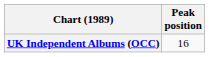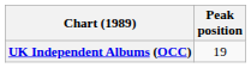UK Independent Albums (OCC) | Peak position: 16 -> 19
